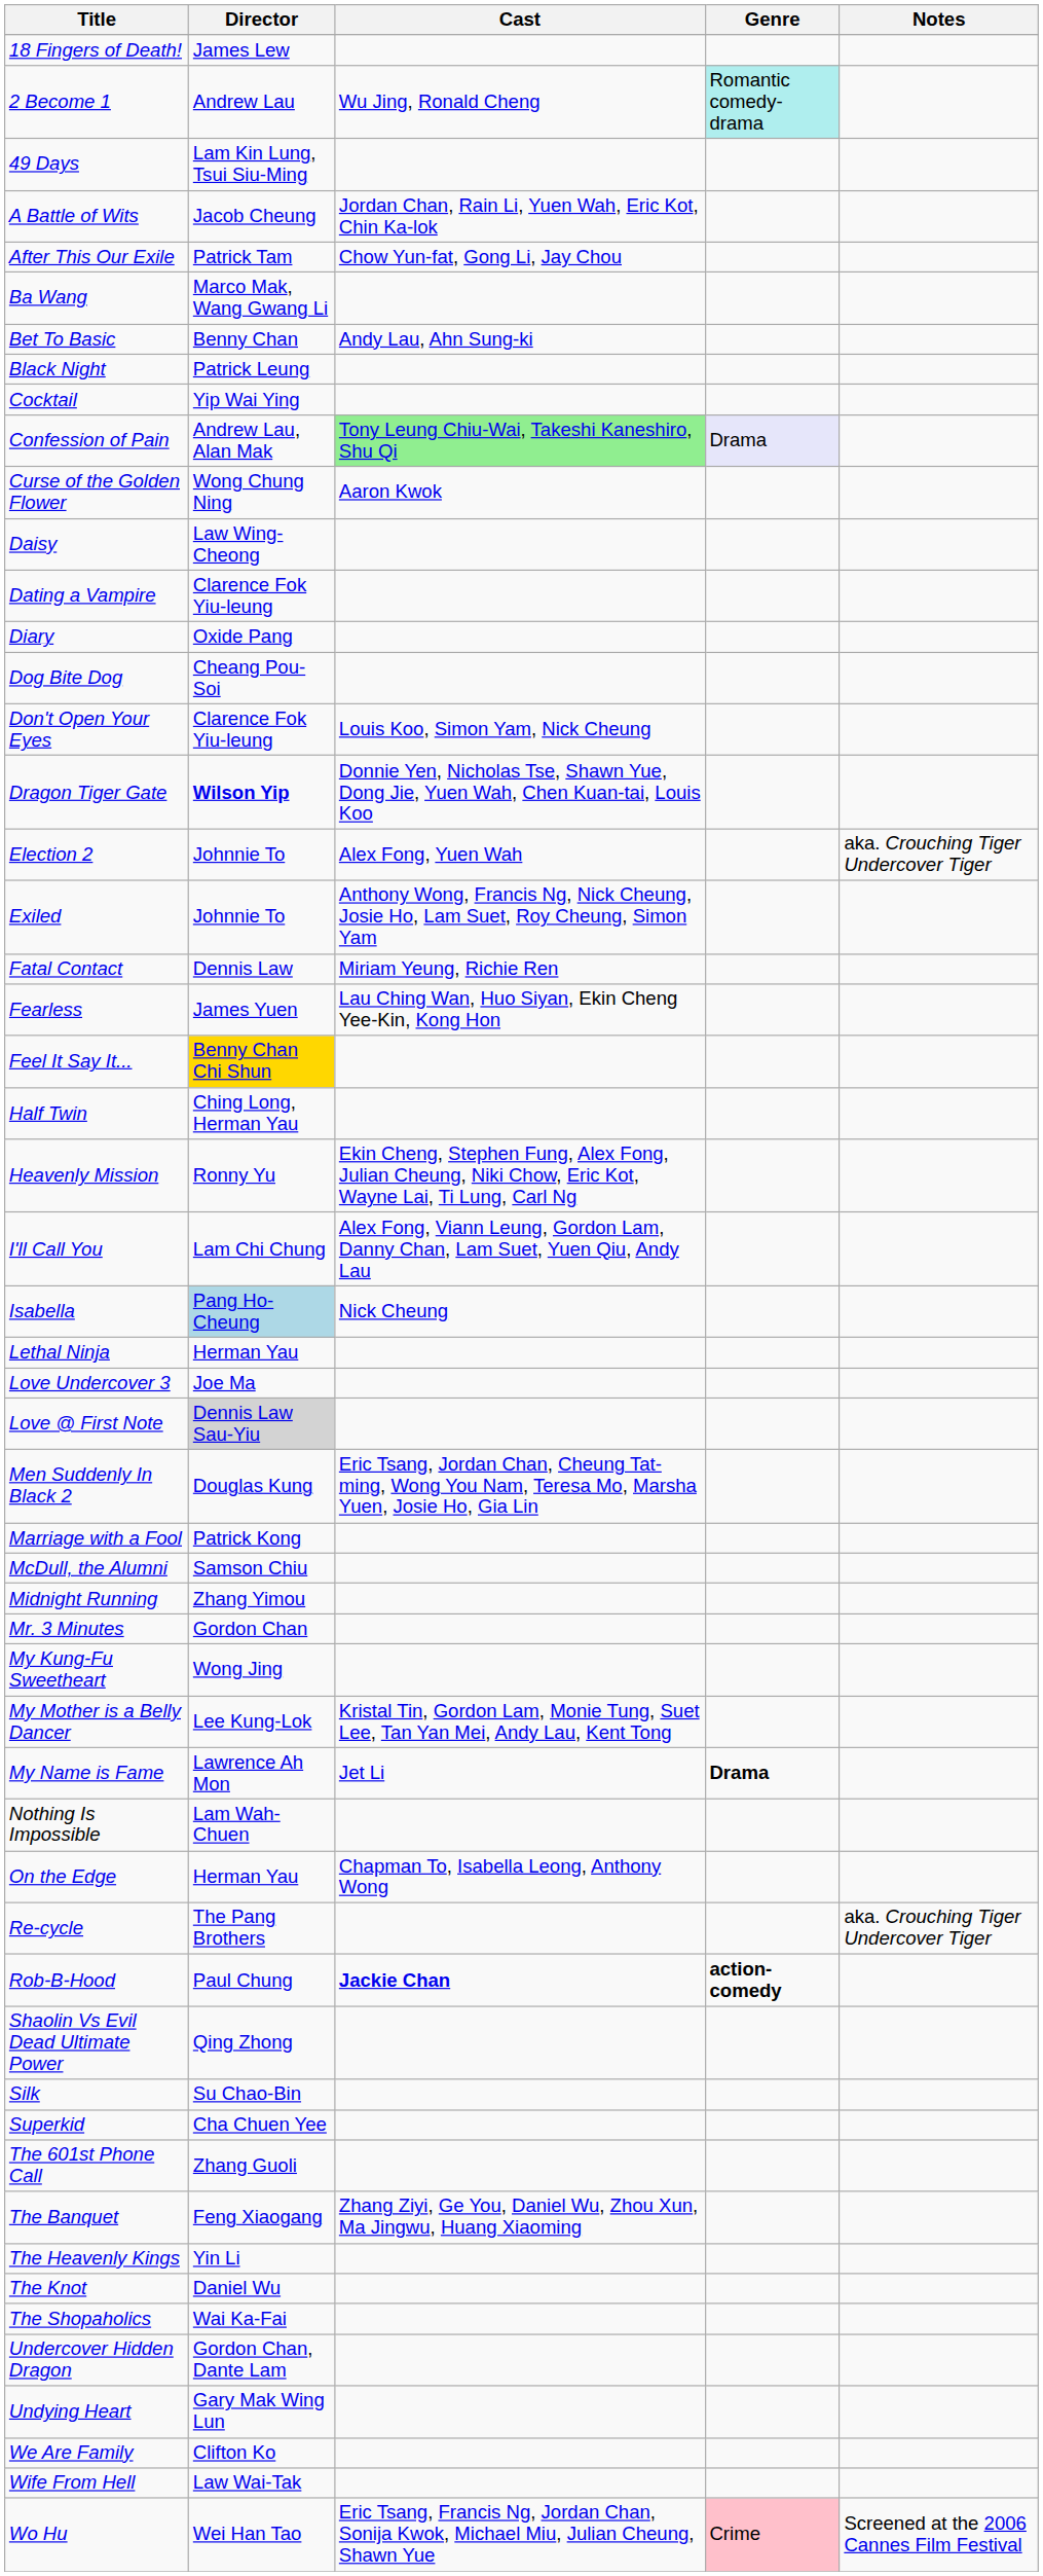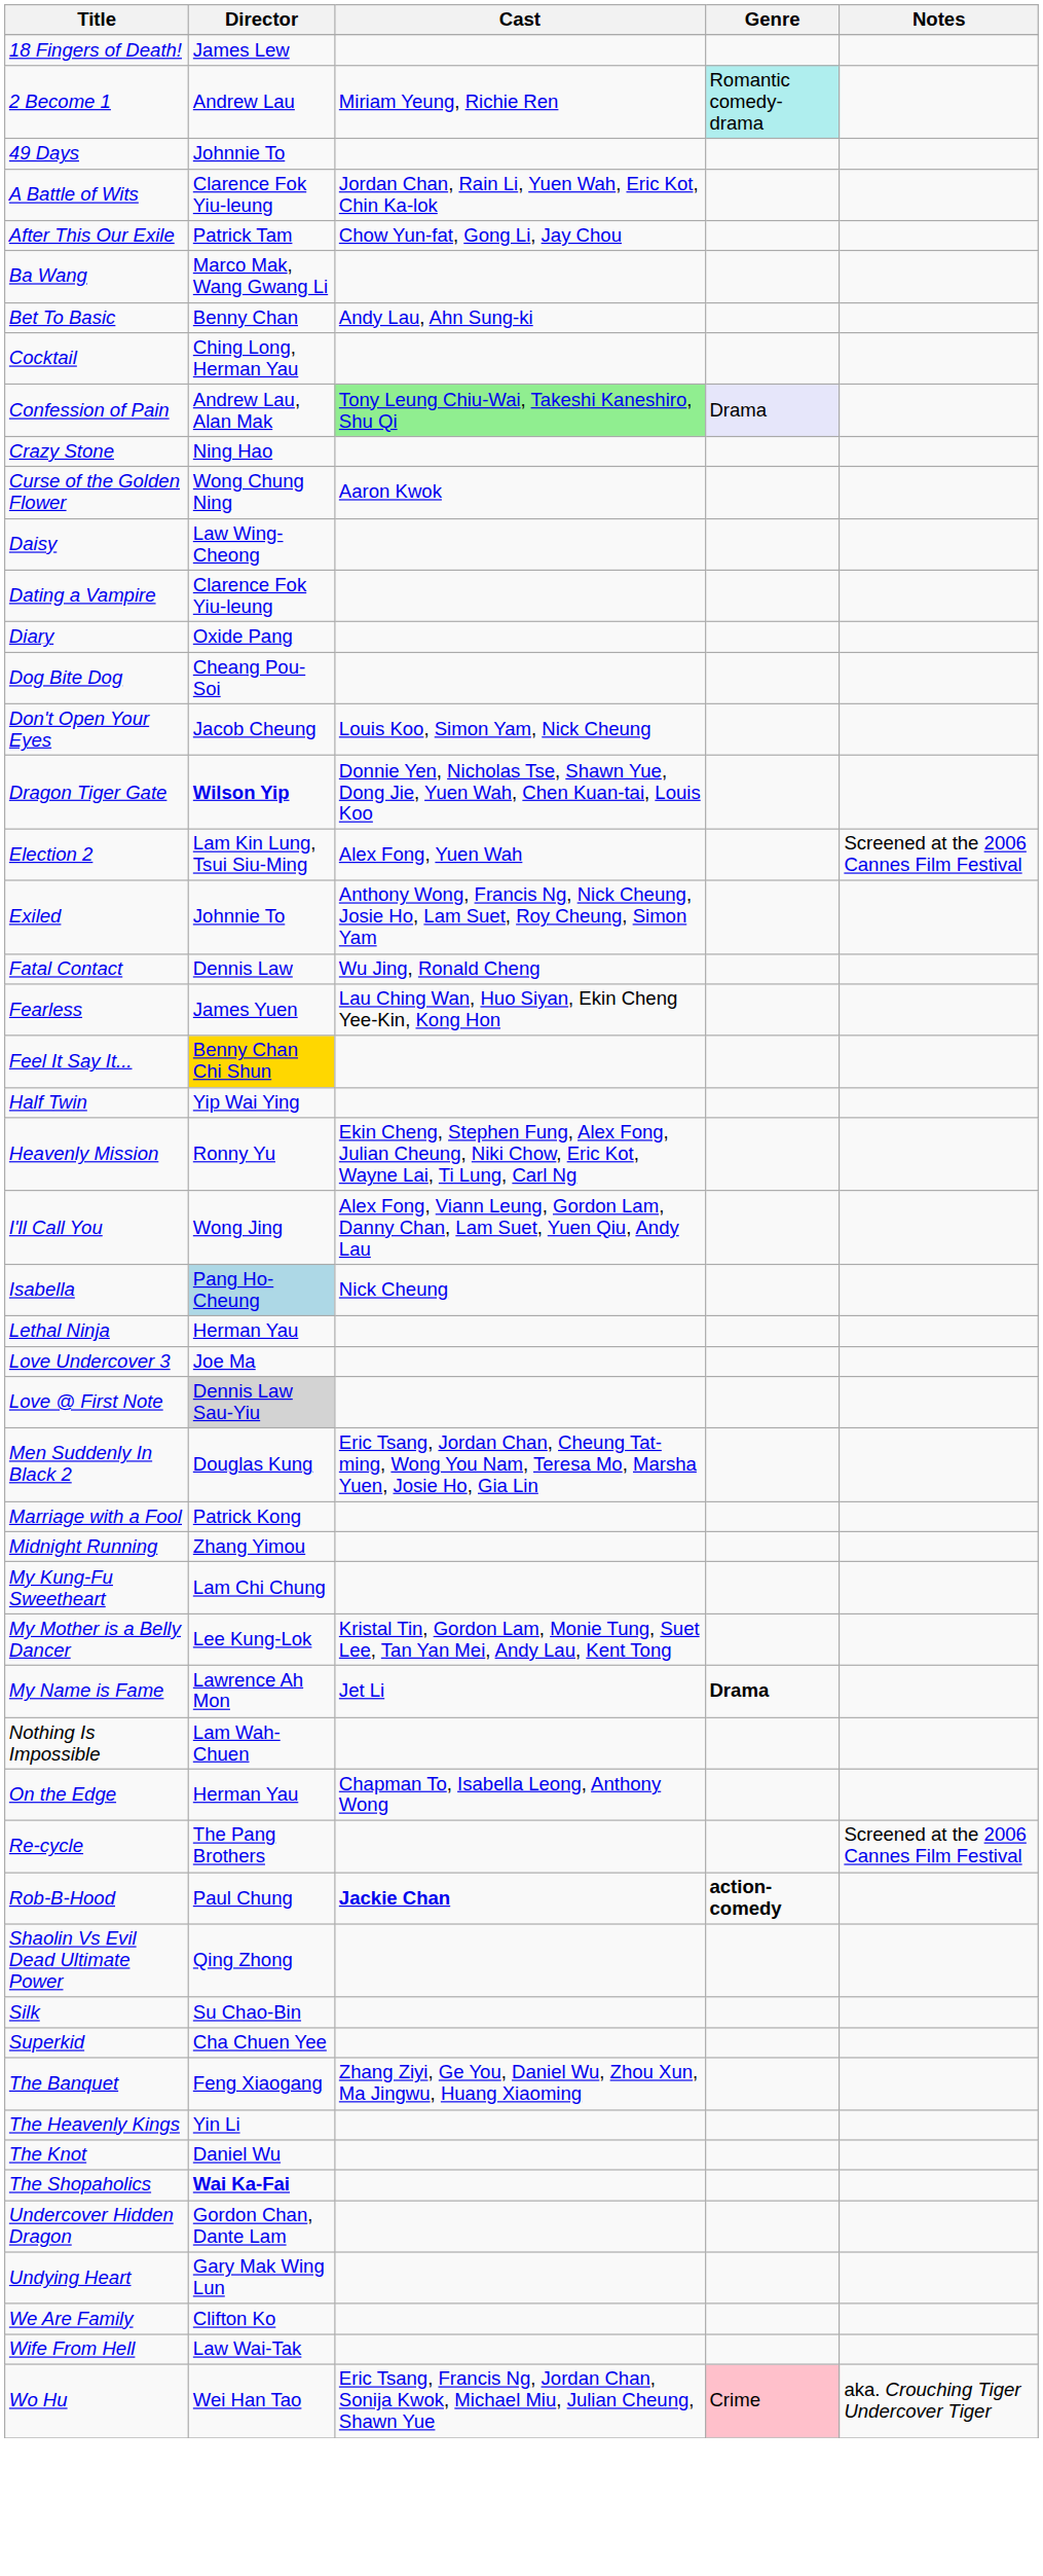2 Become 1 | Cast: Wu Jing, Ronald Cheng -> Miriam Yeung, Richie Ren
49 Days | Director: Lam Kin Lung, Tsui Siu-Ming -> Johnnie To
A Battle of Wits | Director: Jacob Cheung -> Clarence Fok Yiu-leung
- row: Black Night | Patrick Leung
Cocktail | Director: Yip Wai Ying -> Ching Long, Herman Yau
+ row: Crazy Stone | Ning Hao
Don't Open Your Eyes | Director: Clarence Fok Yiu-leung -> Jacob Cheung
Election 2 | Director: Johnnie To -> Lam Kin Lung, Tsui Siu-Ming
Election 2 | Notes: aka. Crouching Tiger Undercover Tiger -> Screened at the 2006 Cannes Film Festival
Fatal Contact | Cast: Miriam Yeung, Richie Ren -> Wu Jing, Ronald Cheng
Half Twin | Director: Ching Long, Herman Yau -> Yip Wai Ying
I'll Call You | Director: Lam Chi Chung -> Wong Jing
- row: McDull, the Alumni | Samson Chiu
- row: Mr. 3 Minutes | Gordon Chan
My Kung-Fu Sweetheart | Director: Wong Jing -> Lam Chi Chung
Re-cycle | Notes: aka. Crouching Tiger Undercover Tiger -> Screened at the 2006 Cannes Film Festival
- row: The 601st Phone Call | Zhang Guoli
The Shopaholics | Director: normal -> bold
Wo Hu | Notes: Screened at the 2006 Cannes Film Festival -> aka. Crouching Tiger Undercover Tiger
